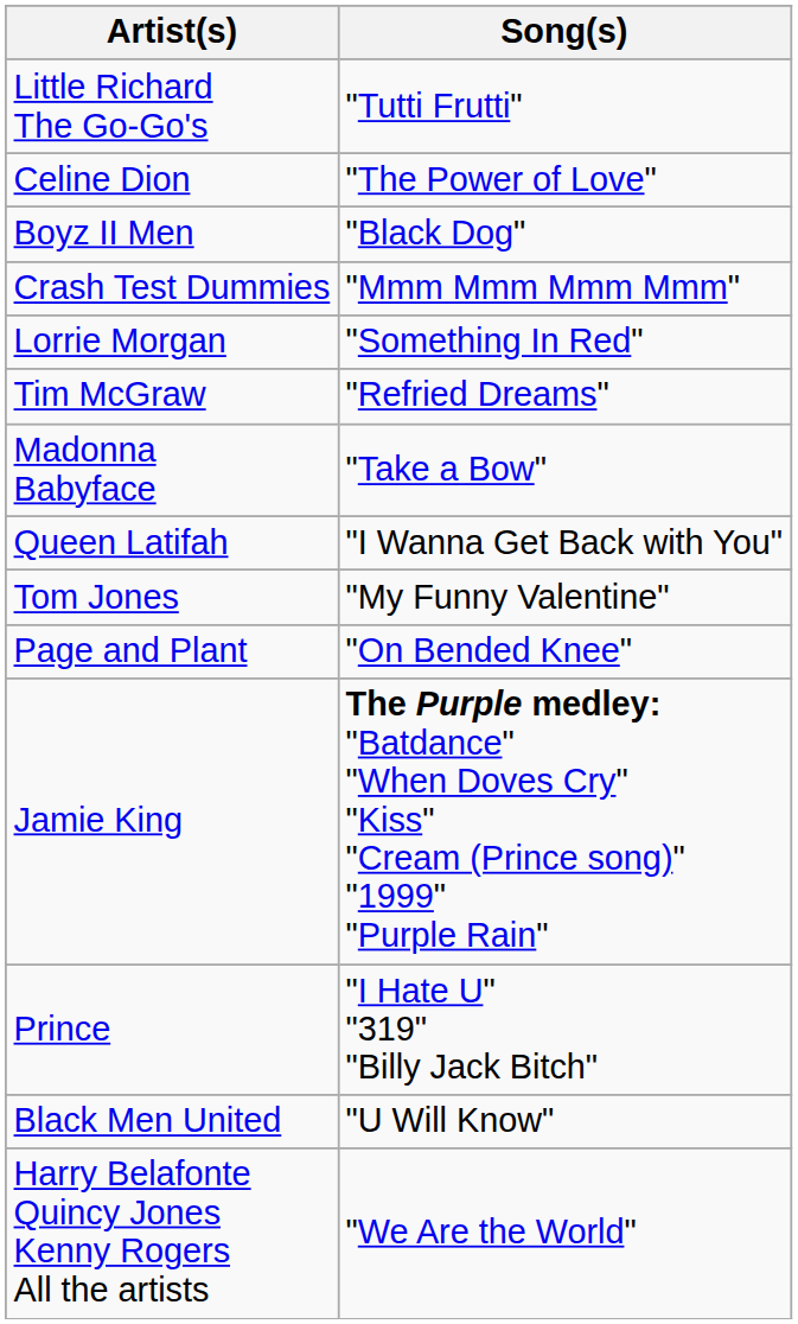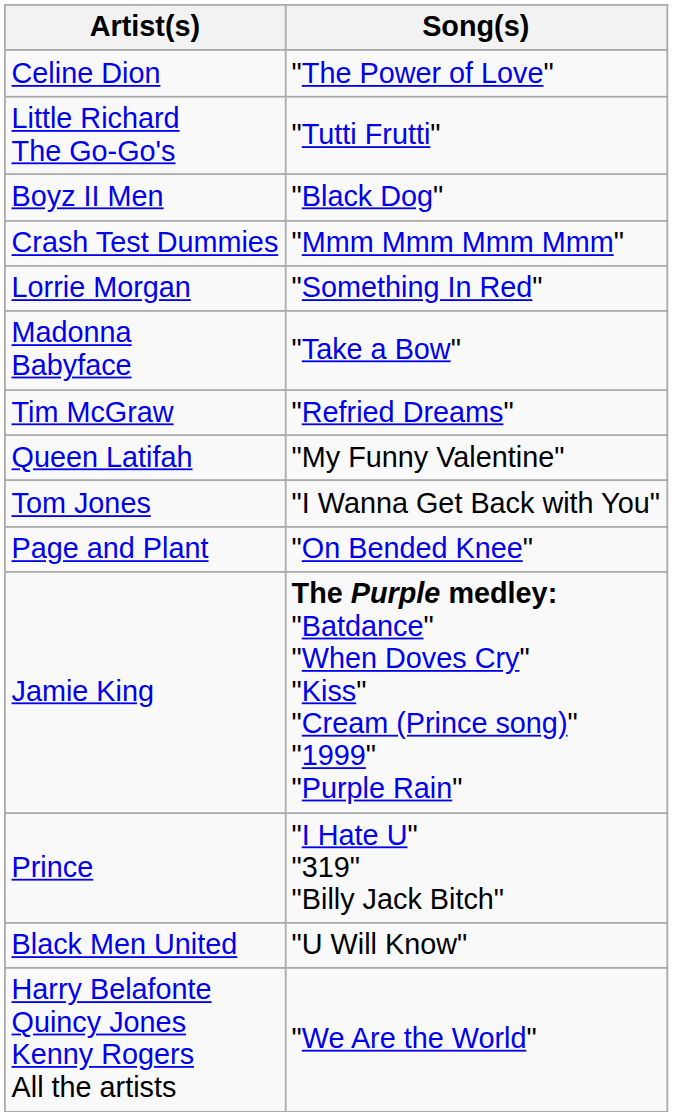rows swapped: Little Richard The Go-Go's <-> Celine Dion
rows swapped: Madonna Babyface <-> Tim McGraw
Queen Latifah | Song(s): "I Wanna Get Back with You" -> "My Funny Valentine"
Tom Jones | Song(s): "My Funny Valentine" -> "I Wanna Get Back with You"
